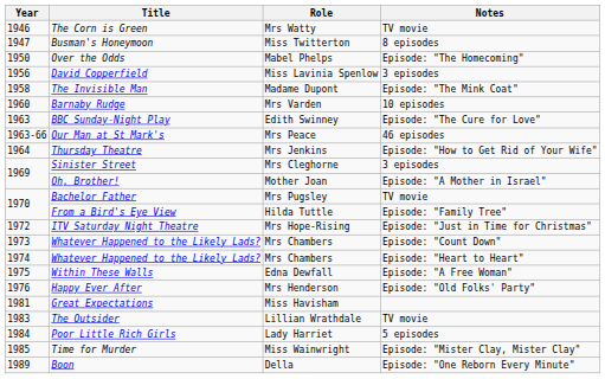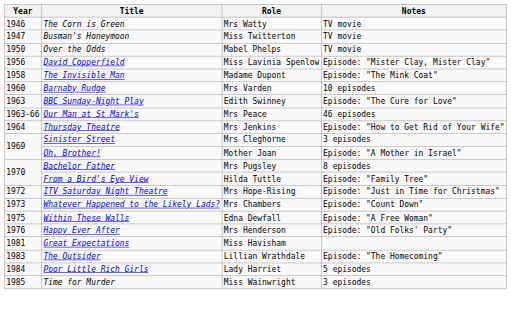Busman's Honeymoon | Notes: 8 episodes -> TV movie
Over the Odds | Notes: Episode: "The Homecoming" -> TV movie
David Copperfield | Notes: 3 episodes -> Episode: "Mister Clay, Mister Clay"
Bachelor Father | Notes: TV movie -> 8 episodes
- row: 1974 | Whatever Happened to the Likely Lads? | Mrs Chambers | Episode: "Heart to Heart"
The Outsider | Notes: TV movie -> Episode: "The Homecoming"
Time for Murder | Notes: Episode: "Mister Clay, Mister Clay" -> 3 episodes
- row: 1989 | Boon | Della | Episode: "One Reborn Every Minute"
